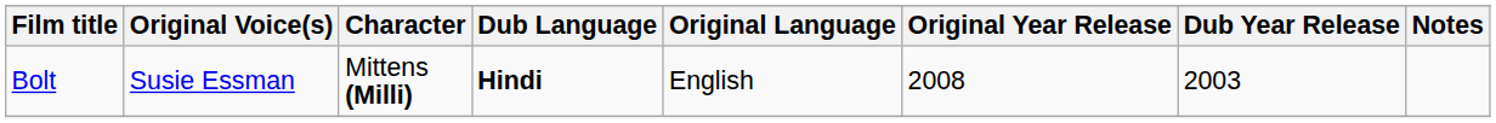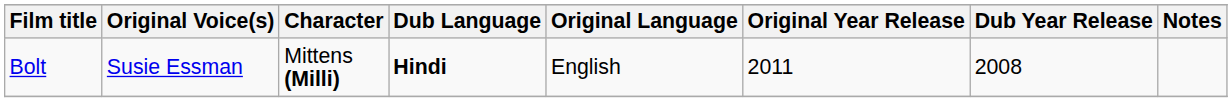Bolt | Original Year Release: 2008 -> 2011
Bolt | Dub Year Release: 2003 -> 2008
